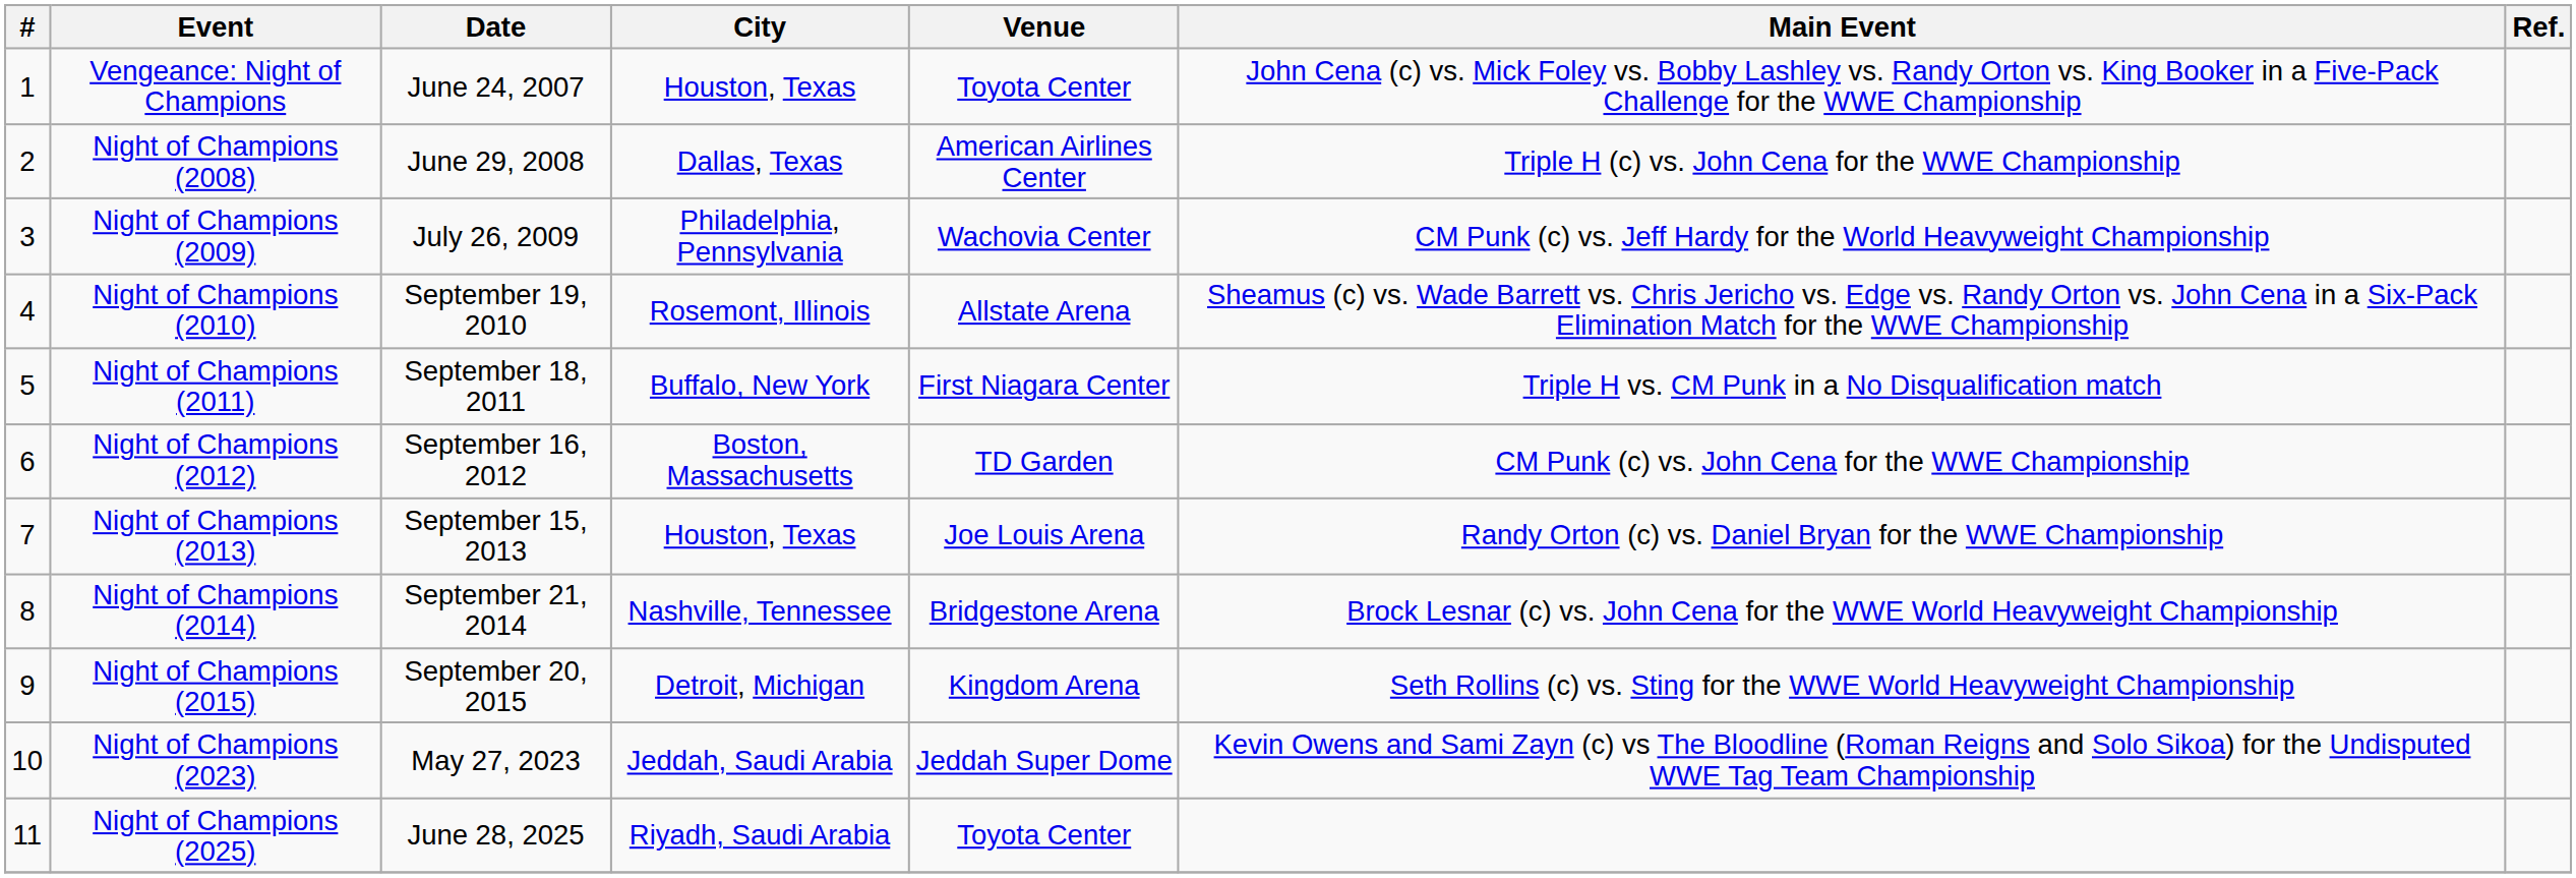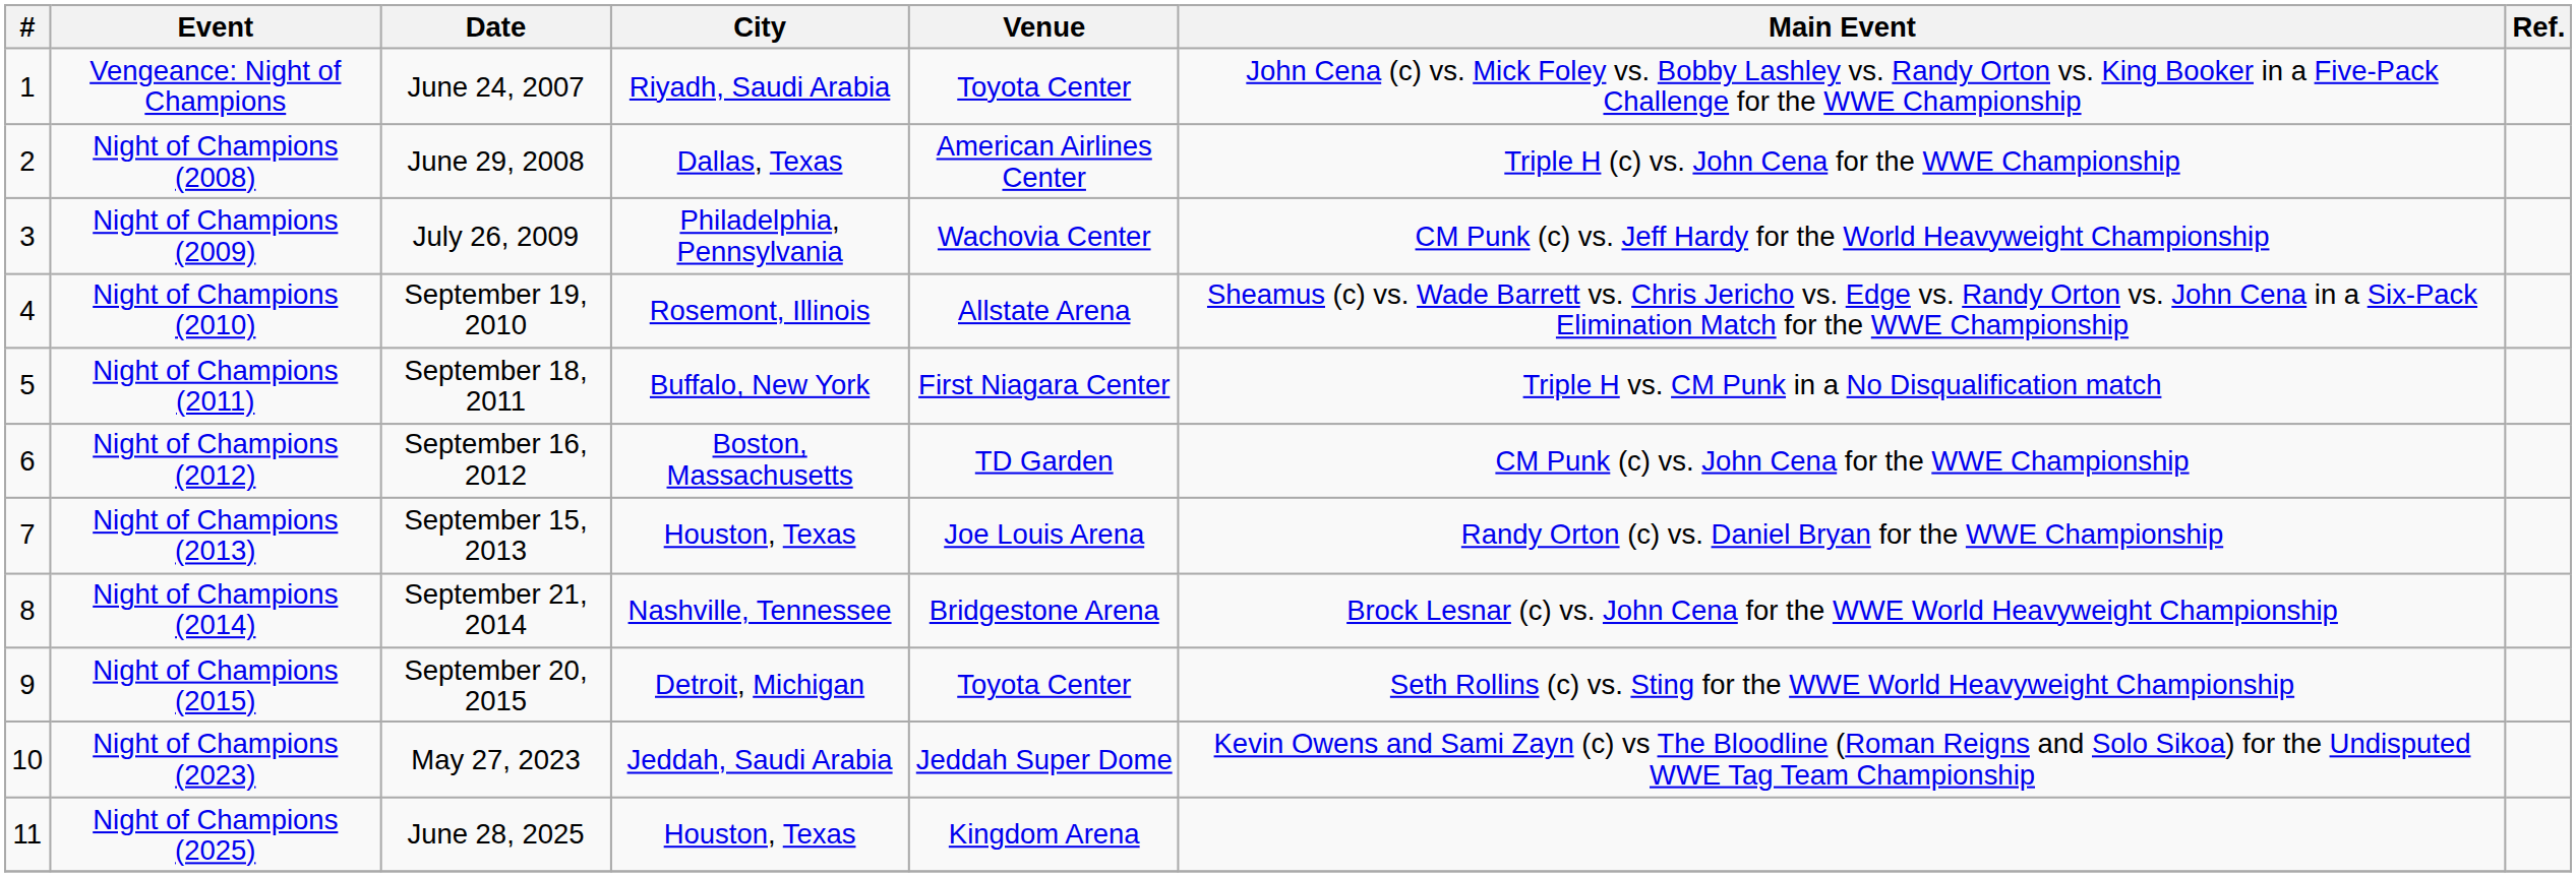Vengeance: Night of Champions | City: Houston, Texas -> Riyadh, Saudi Arabia
Night of Champions (2015) | Venue: Kingdom Arena -> Toyota Center
Night of Champions (2025) | City: Riyadh, Saudi Arabia -> Houston, Texas
Night of Champions (2025) | Venue: Toyota Center -> Kingdom Arena
